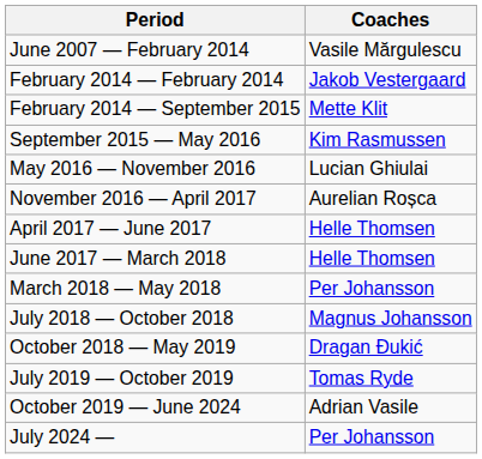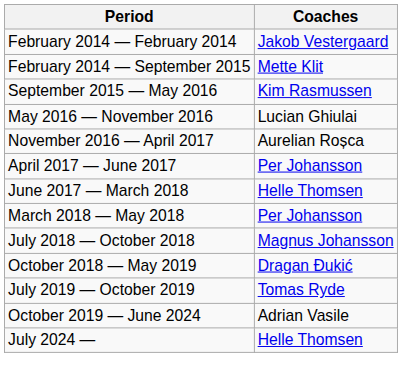- row: June 2007 — February 2014 | Vasile Mărgulescu
April 2017 — June 2017 | Coaches: Helle Thomsen -> Per Johansson
July 2024 — | Coaches: Per Johansson -> Helle Thomsen
